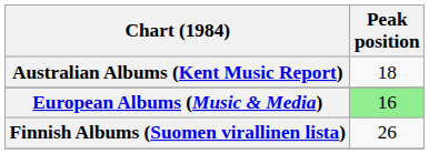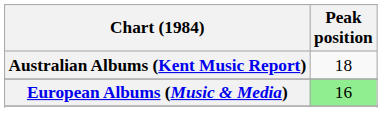- row: Finnish Albums (Suomen virallinen lista) | 26
